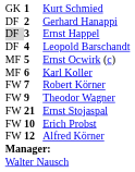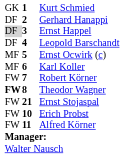Theodor Wagner | column 1: normal -> bold
Theodor Wagner | column 2: 9 -> 8
Alfred Körner | column 2: 12 -> 11
